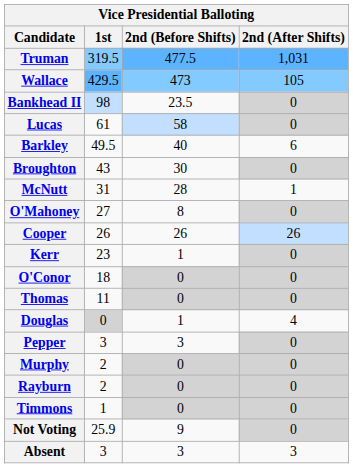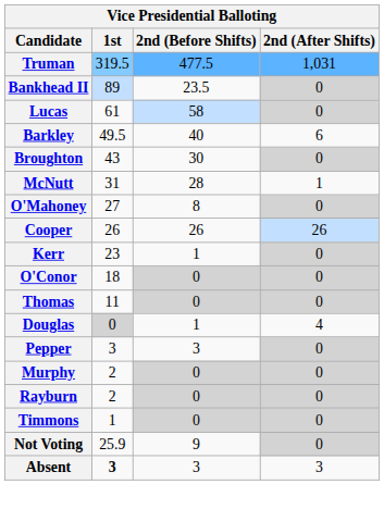- row: Wallace | 429.5 | 473 | 105
Bankhead II | 1st: 98 -> 89
Absent | 1st: normal -> bold
